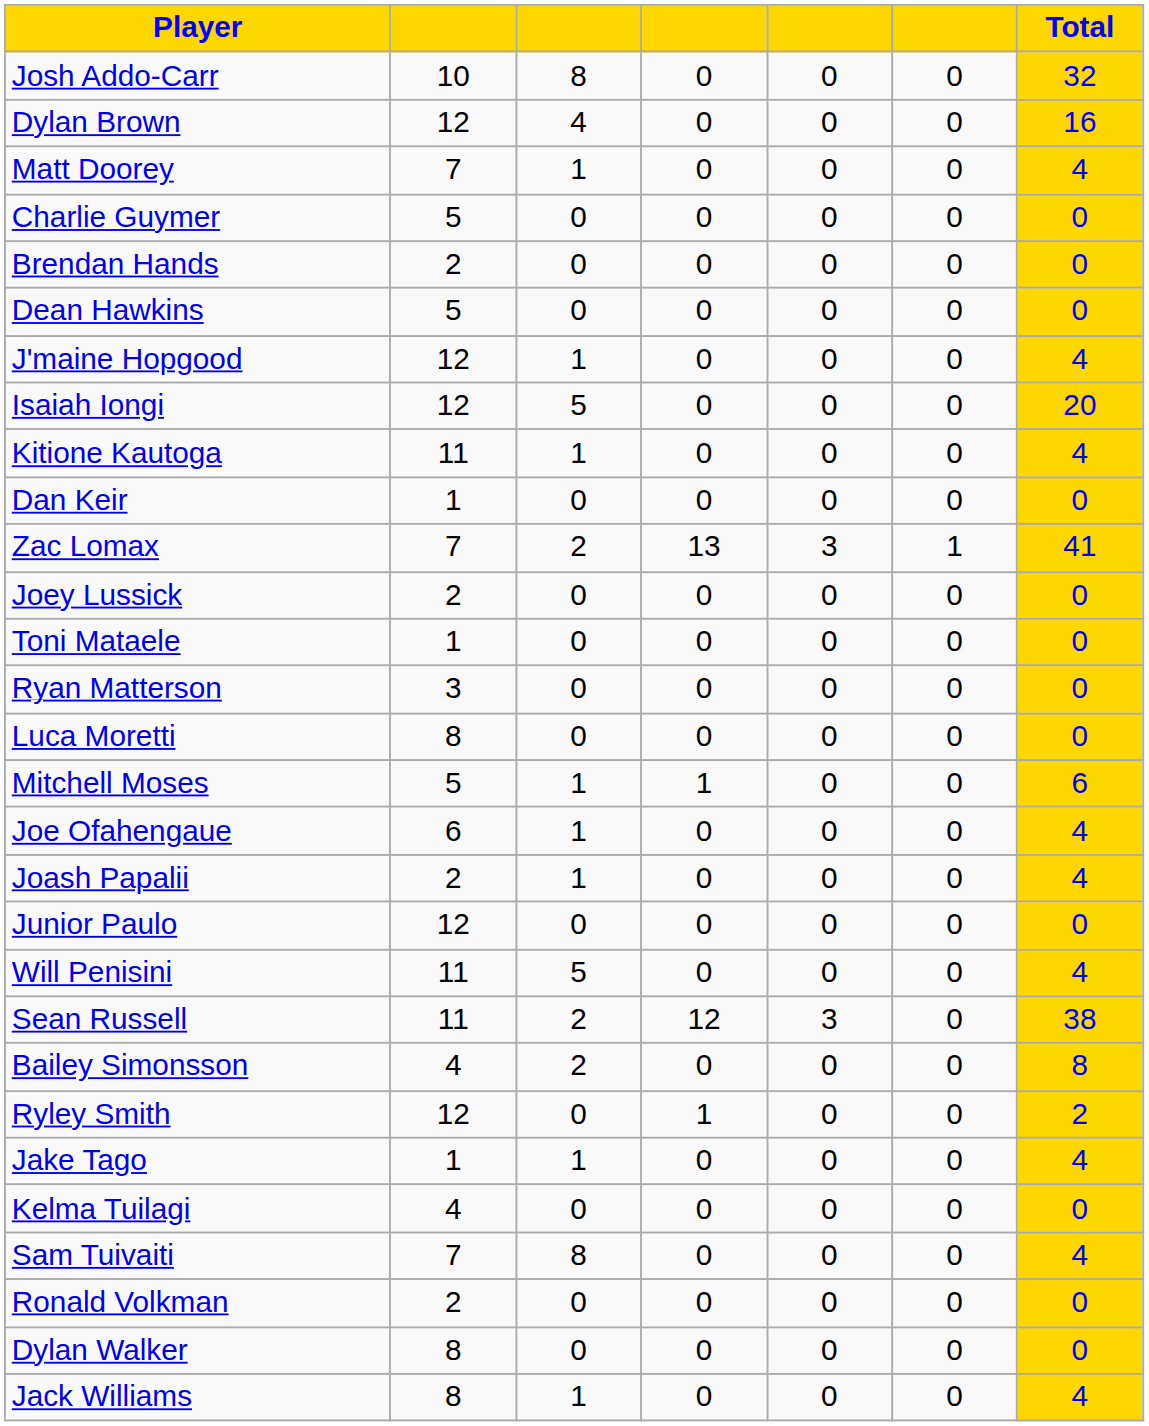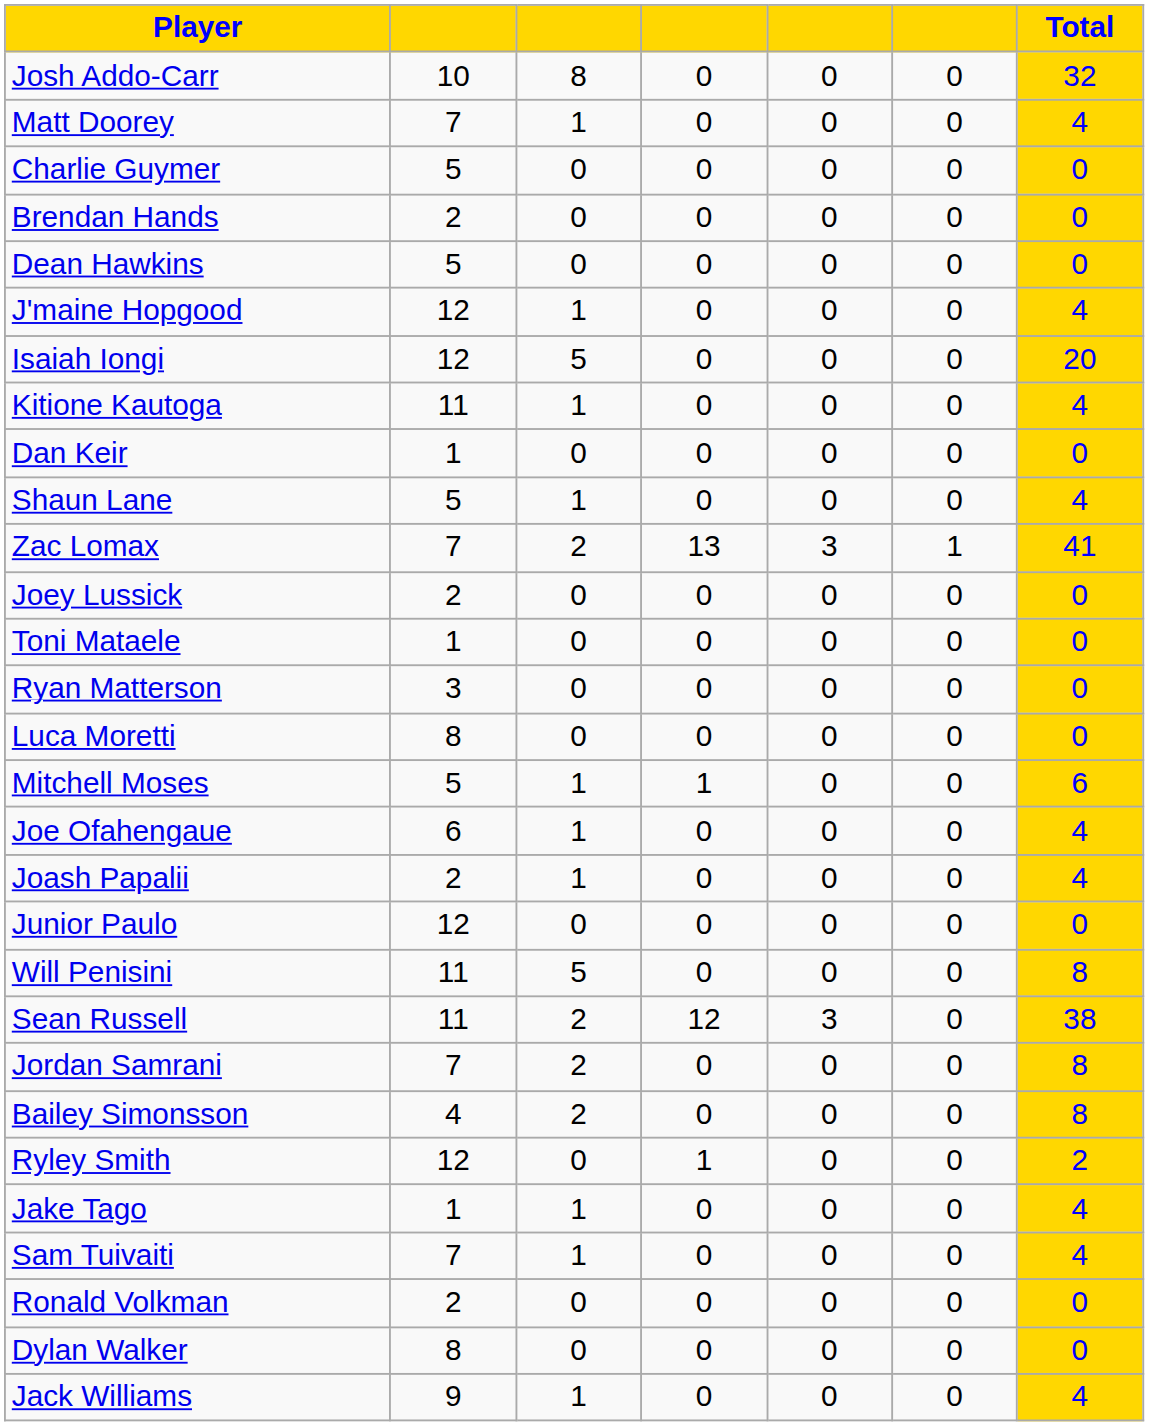- row: Dylan Brown | 12 | 4 | 0 | 0 | 0 | 16
+ row: Shaun Lane | 5 | 1 | 0 | 0 | 0 | 4
Will Penisini | Total: 4 -> 8
+ row: Jordan Samrani | 7 | 2 | 0 | 0 | 0 | 8
- row: Kelma Tuilagi | 4 | 0 | 0 | 0 | 0 | 0
Sam Tuivaiti | column 3: 8 -> 1
Jack Williams | column 2: 8 -> 9
